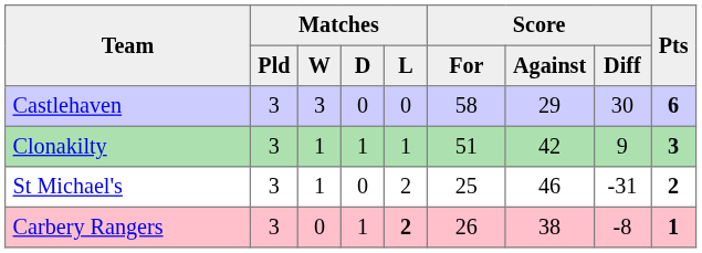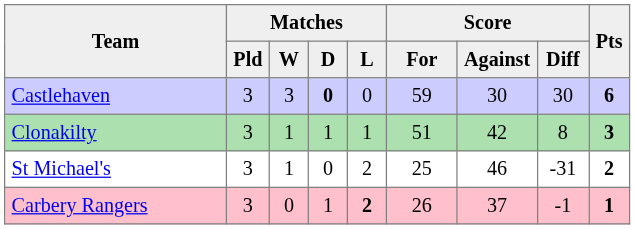Castlehaven | Matches / D: normal -> bold
Castlehaven | Score / For: 58 -> 59
Castlehaven | Score / Against: 29 -> 30
Clonakilty | Score / Diff: 9 -> 8
Carbery Rangers | Score / Against: 38 -> 37
Carbery Rangers | Score / Diff: -8 -> -1
